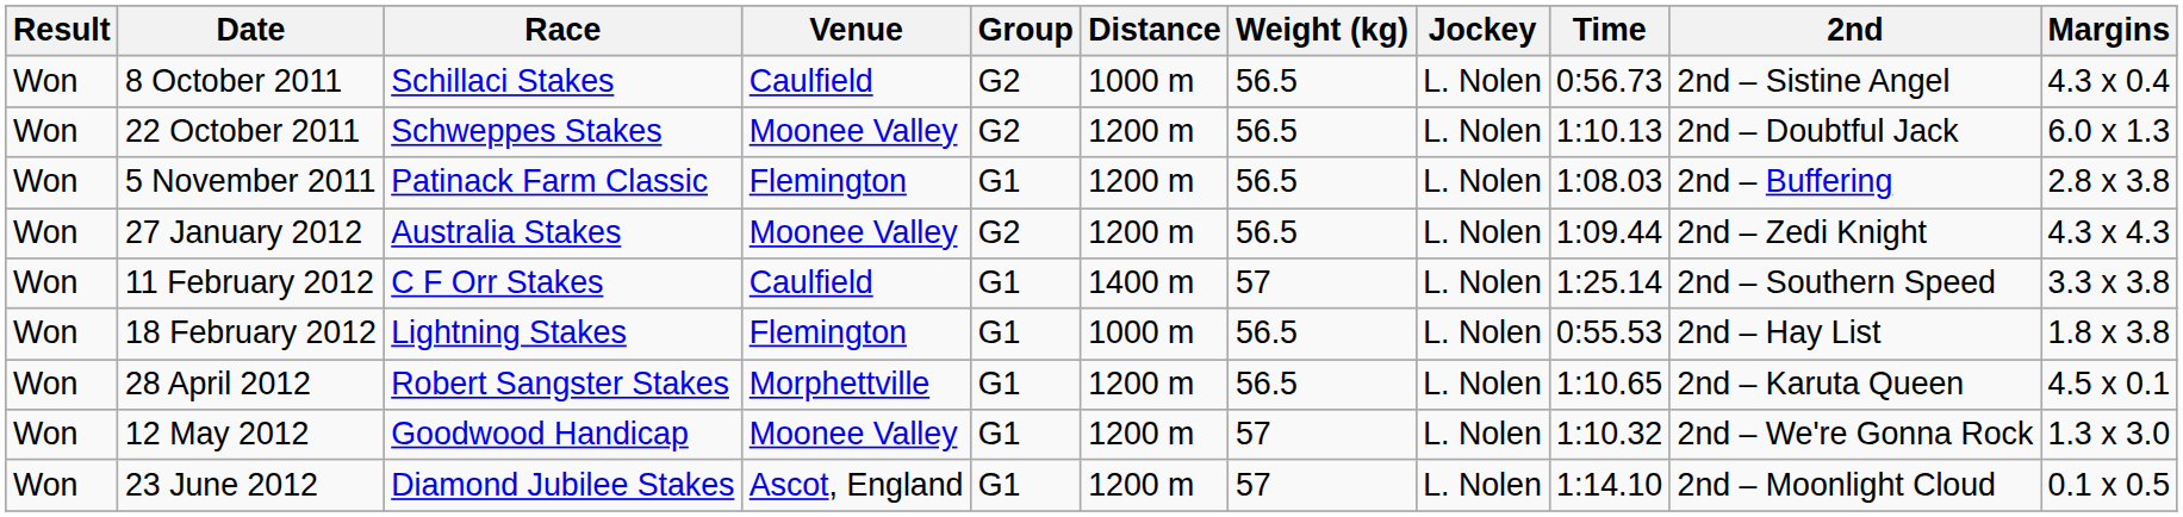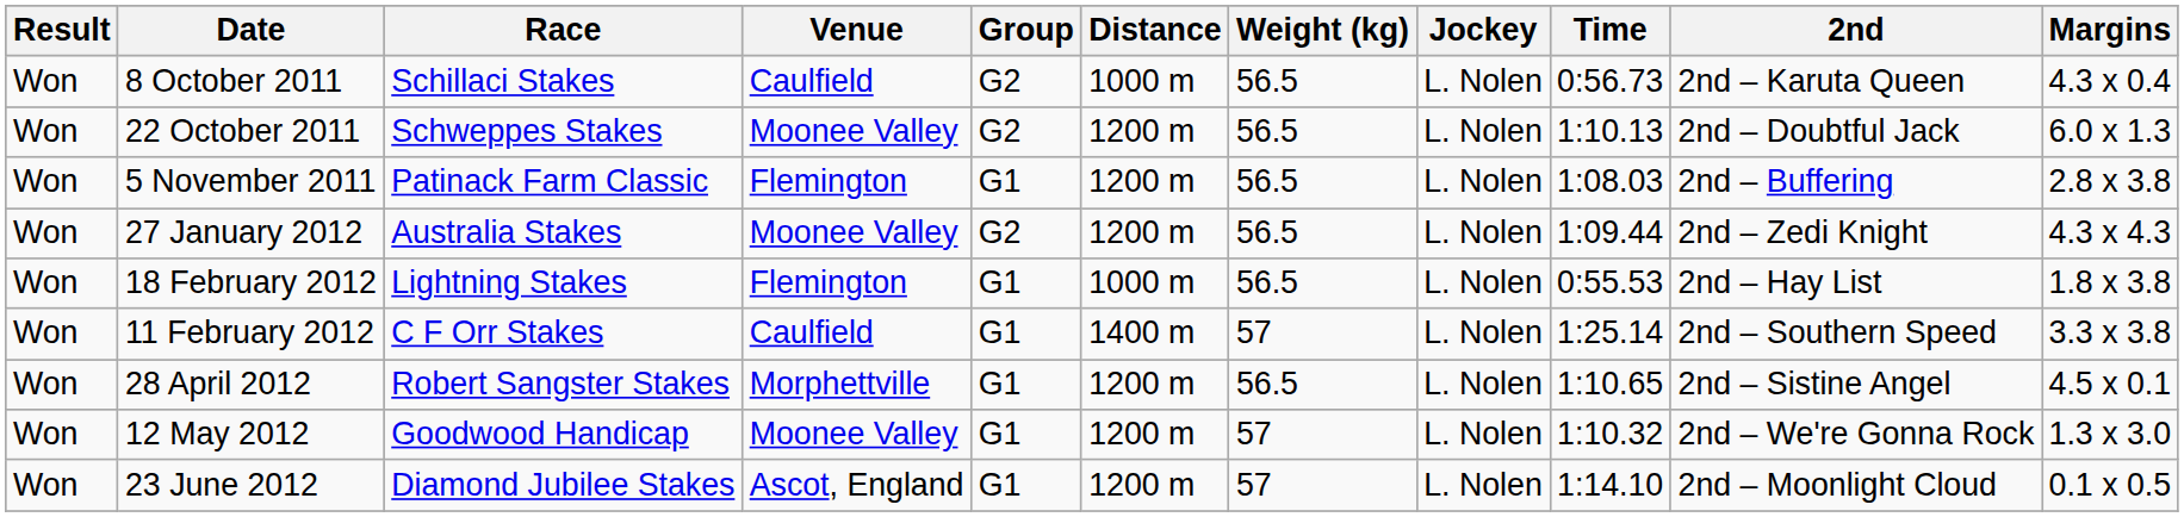8 October 2011 | 2nd: 2nd – Sistine Angel -> 2nd – Karuta Queen
rows swapped: 11 February 2012 <-> 18 February 2012
28 April 2012 | 2nd: 2nd – Karuta Queen -> 2nd – Sistine Angel
